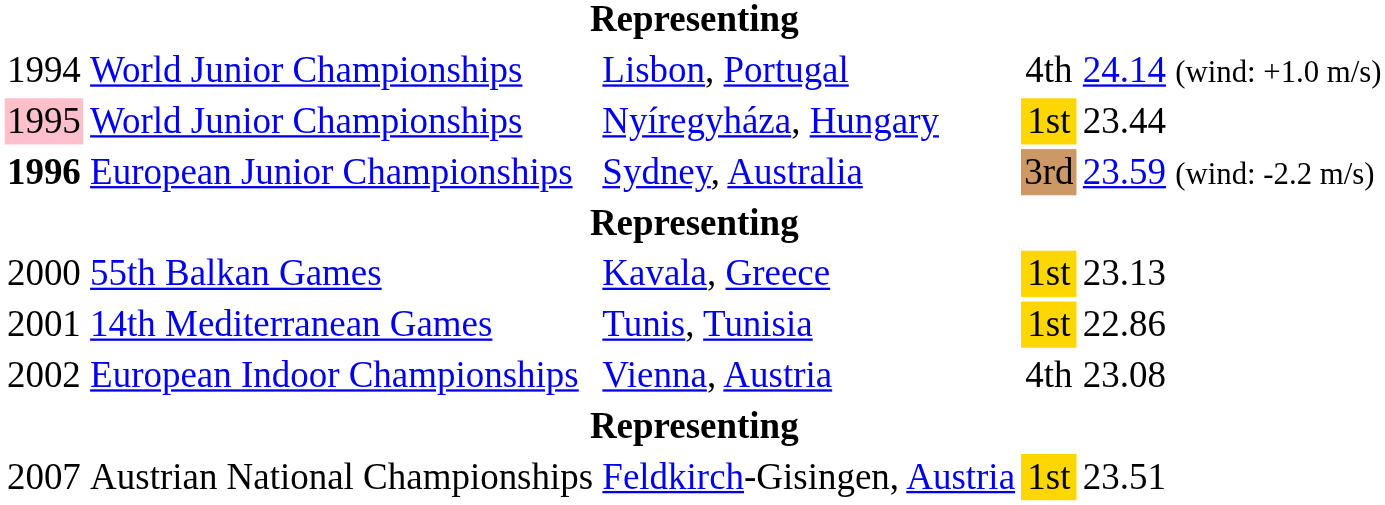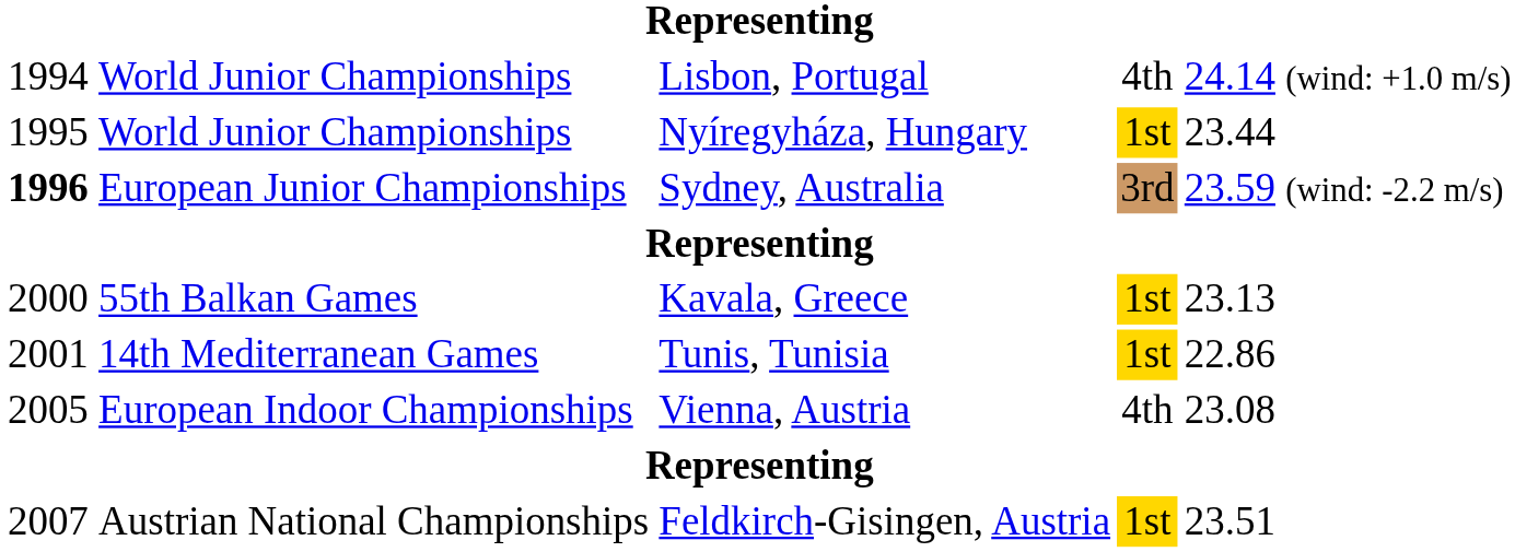Nyíregyháza, Hungary | column 1: pink background -> no background
Vienna, Austria | column 1: 2002 -> 2005
